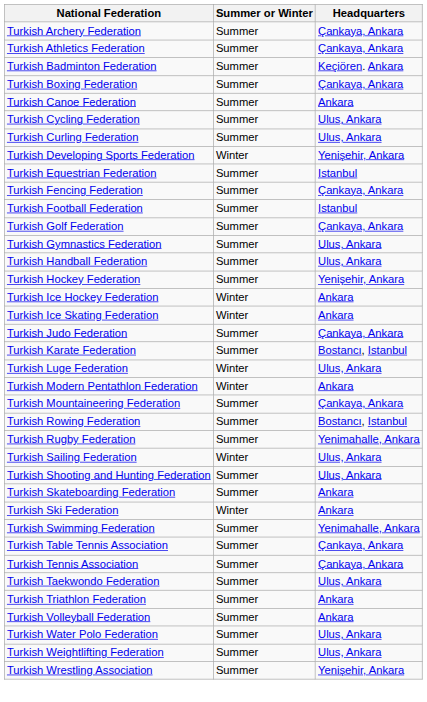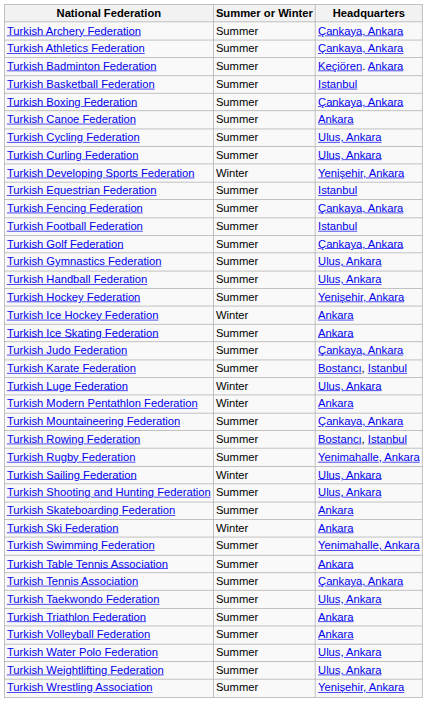+ row: Turkish Basketball Federation | Summer | Istanbul
Turkish Ice Skating Federation | Summer or Winter: Winter -> Summer
Turkish Table Tennis Association | Headquarters: Çankaya, Ankara -> Ankara
